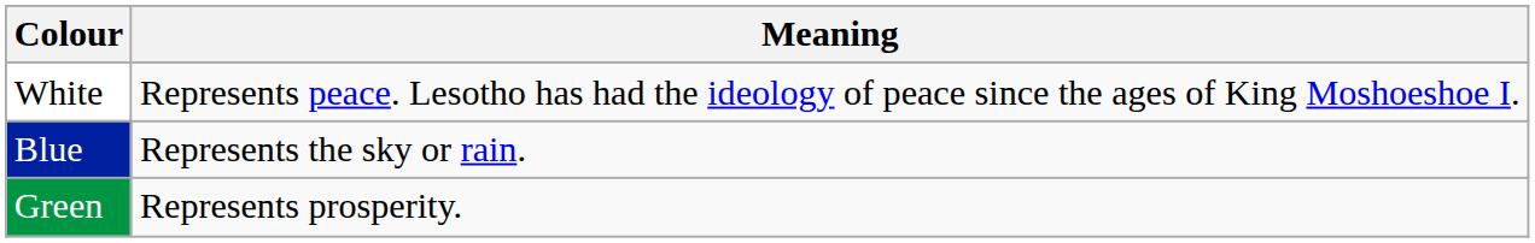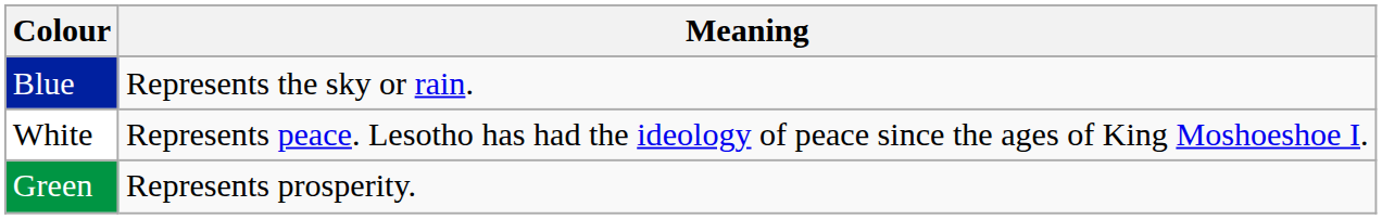rows swapped: Blue <-> White
